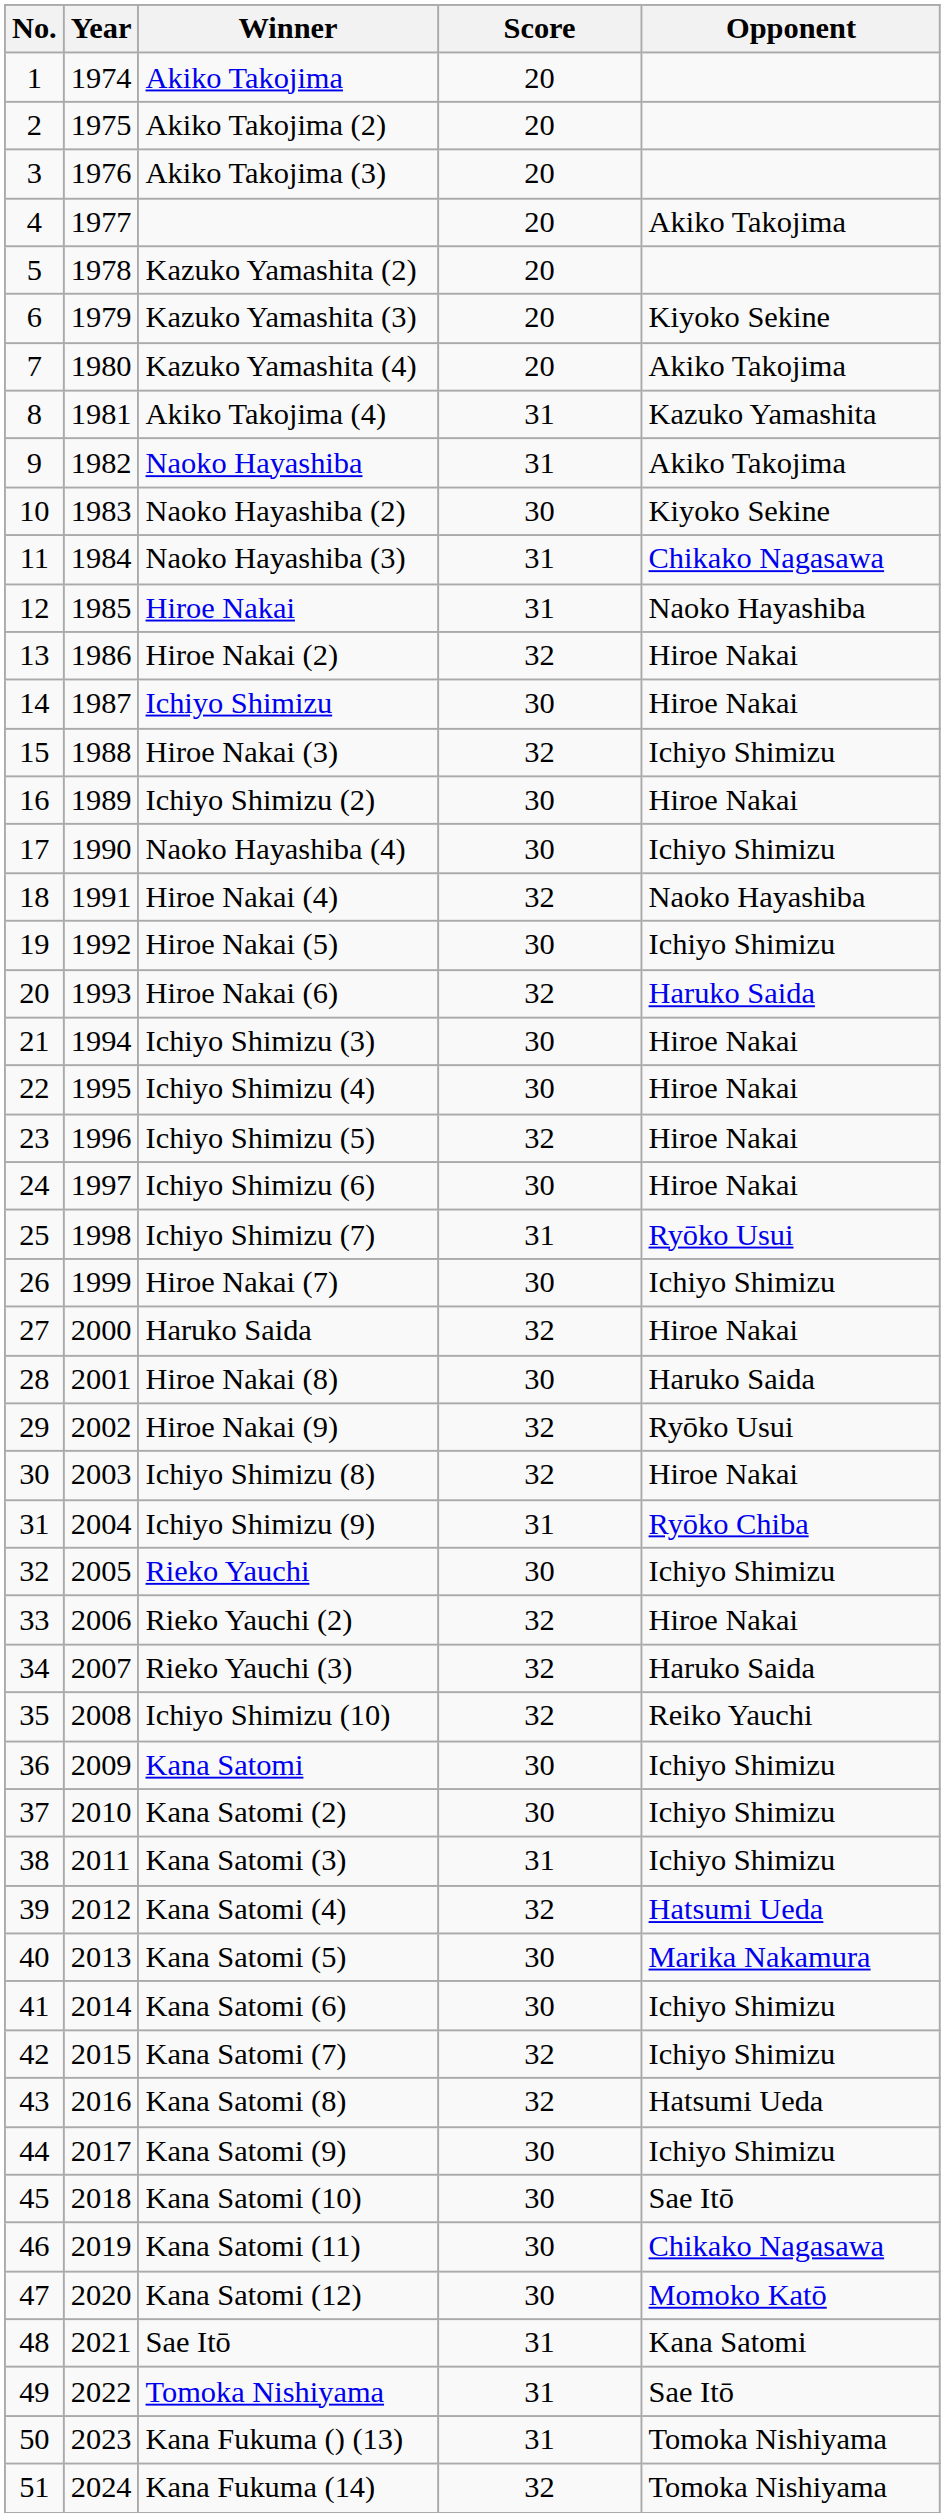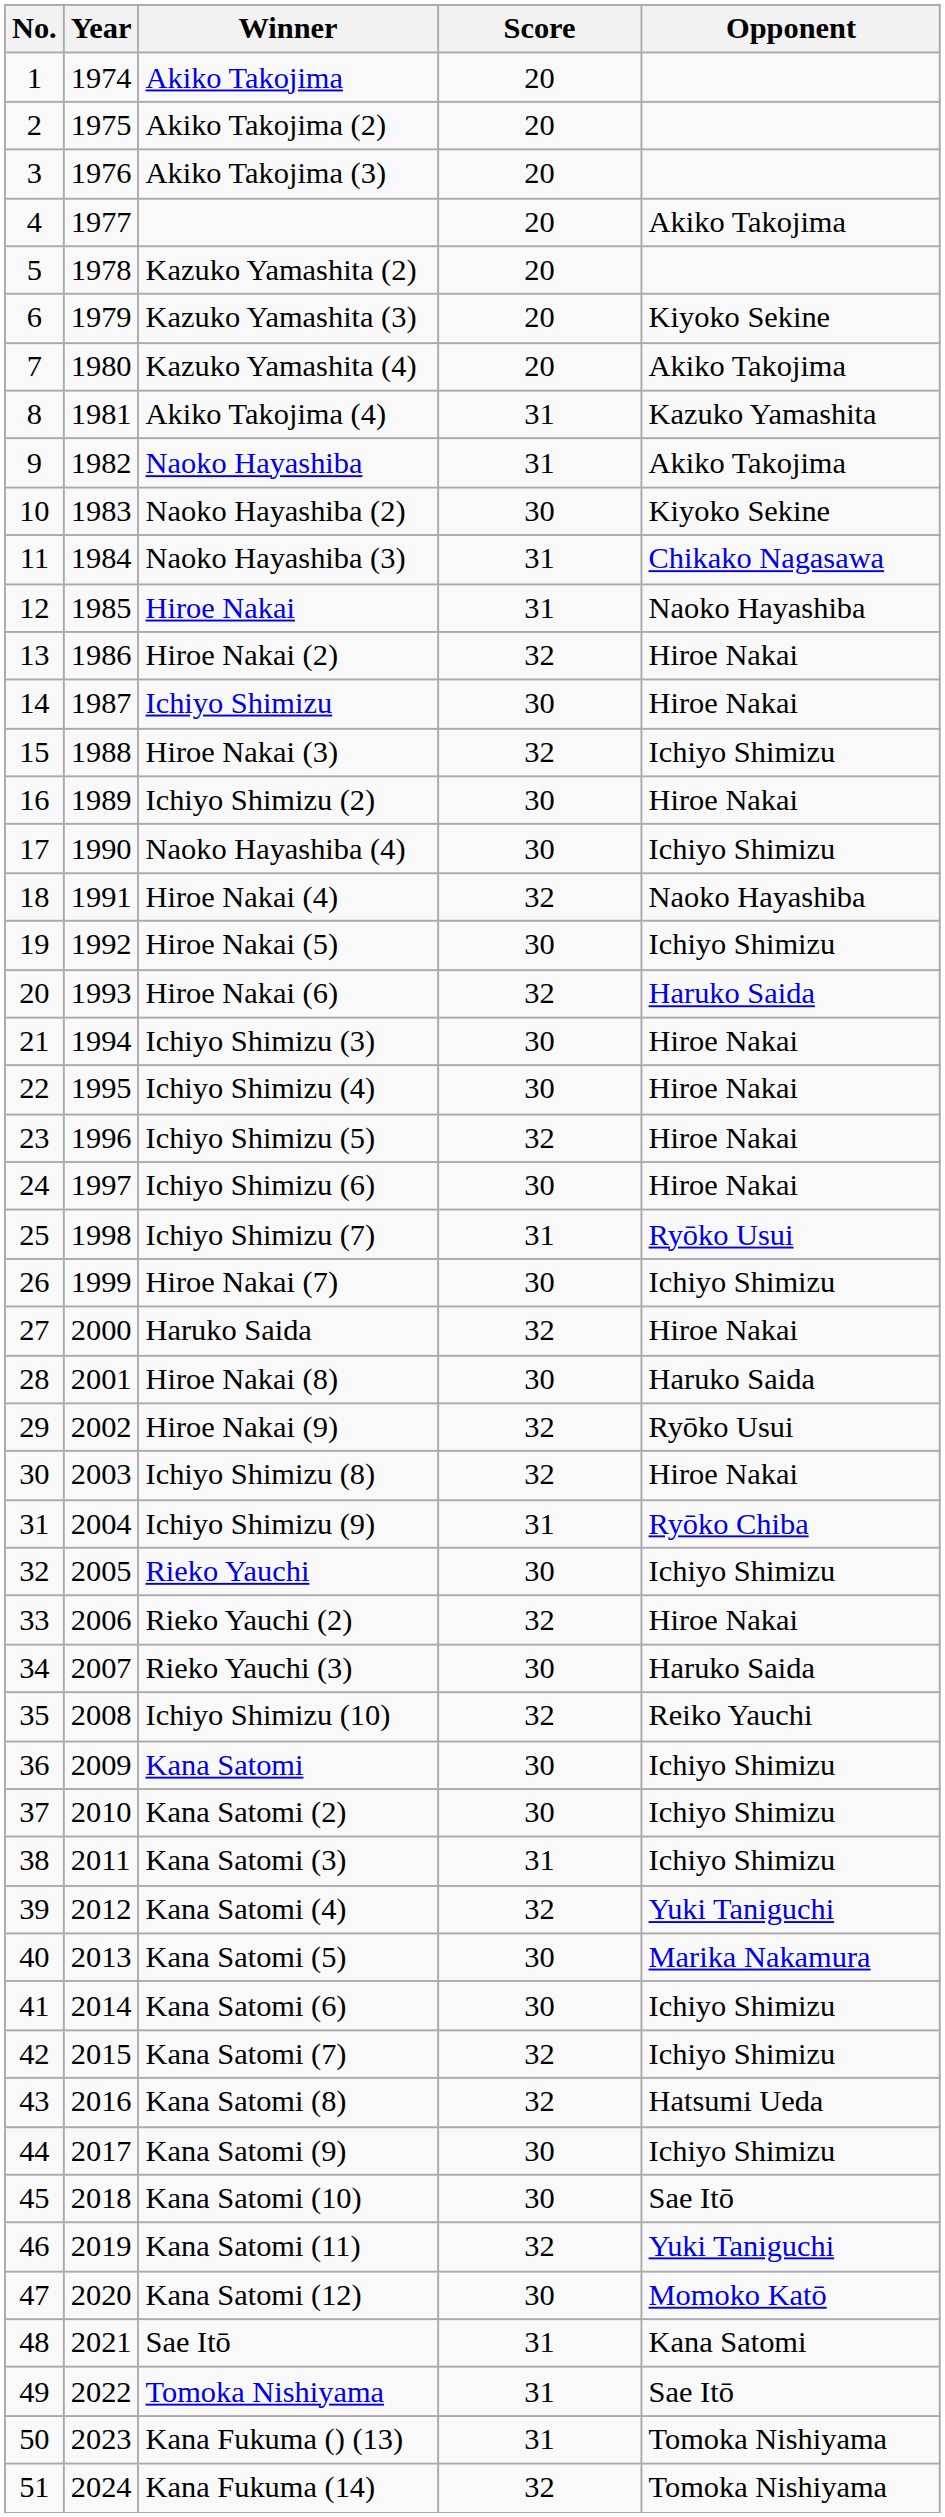Rieko Yauchi (3) | Score: 32 -> 30
Kana Satomi (4) | Opponent: Hatsumi Ueda -> Yuki Taniguchi
Kana Satomi (11) | Score: 30 -> 32
Kana Satomi (11) | Opponent: Chikako Nagasawa -> Yuki Taniguchi
